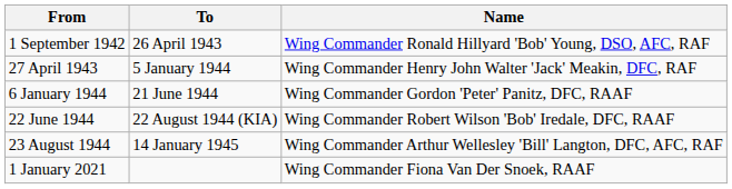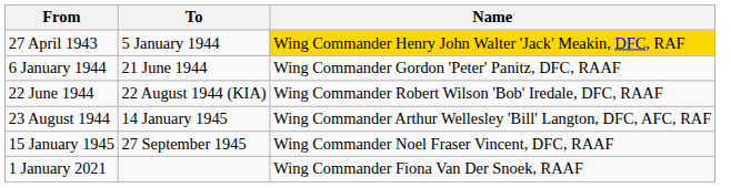- row: 1 September 1942 | 26 April 1943 | Wing Commander Ronald Hillyard 'Bob' Young, DSO, AFC, RAF
27 April 1943 | Name: no background -> gold background
+ row: 15 January 1945 | 27 September 1945 | Wing Commander Noel Fraser Vincent, DFC, RAAF
